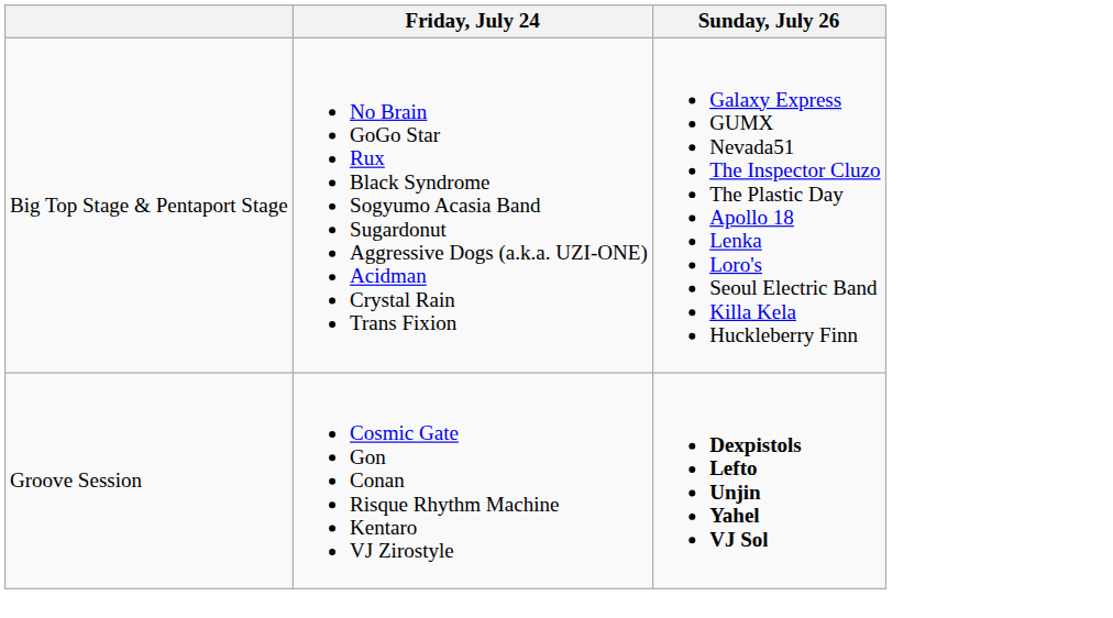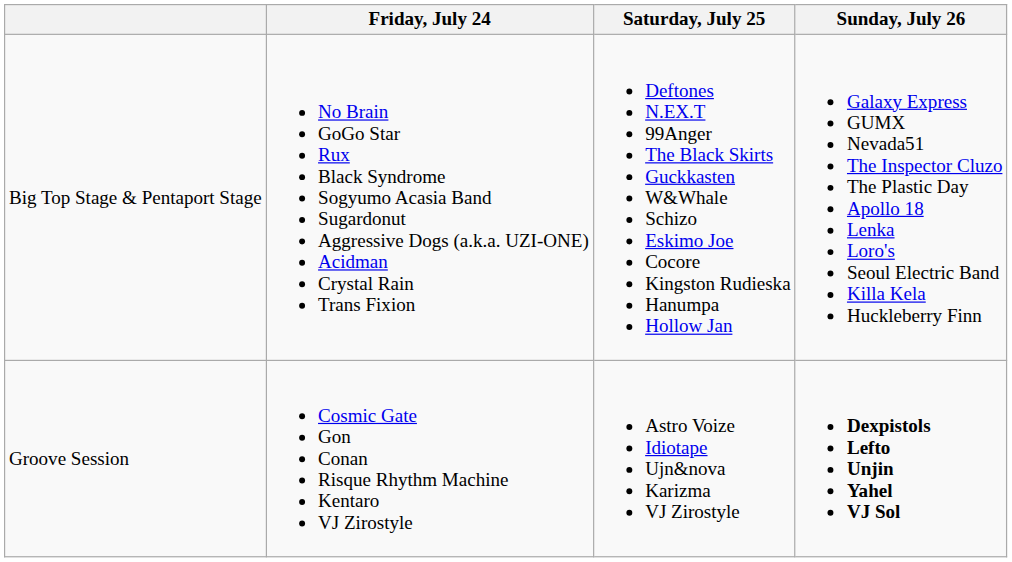+ column: Saturday, July 25 | Deftones N.EX.T 99Anger The Black Skirts Guckkasten W&Whale Schizo Eskimo Joe Cocore Kingston Rudieska Hanumpa Hollow Jan | Astro Voize Idiotape Ujn&nova Karizma VJ Zirostyle
